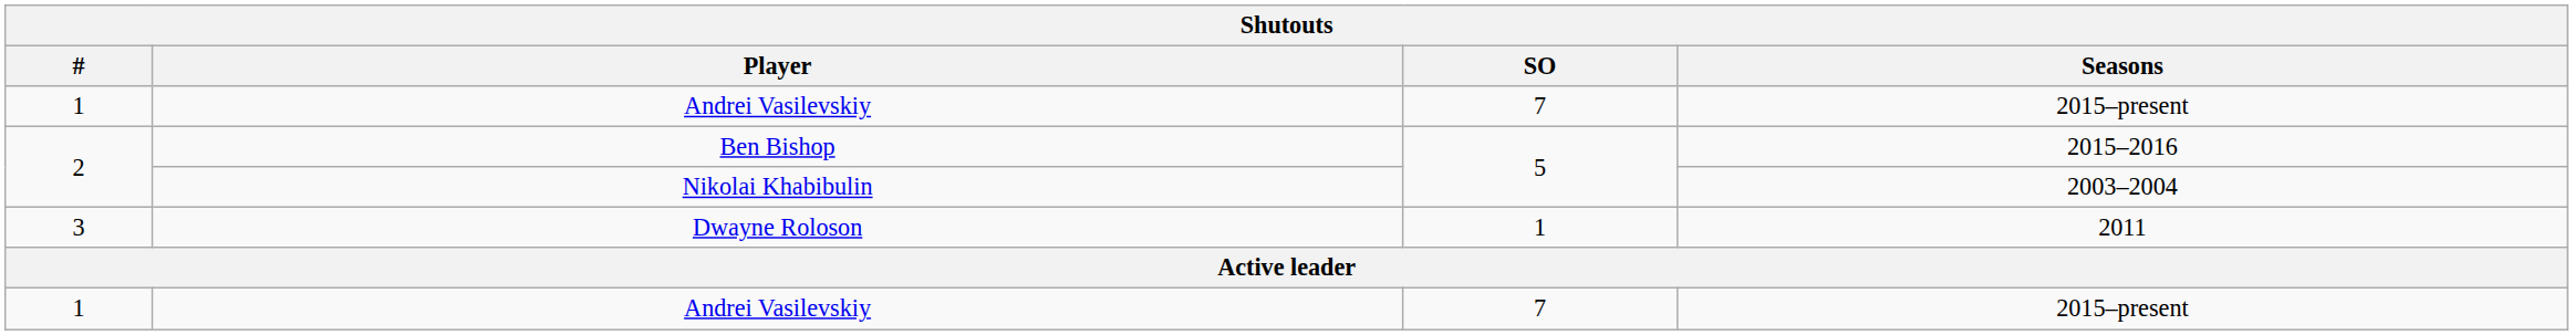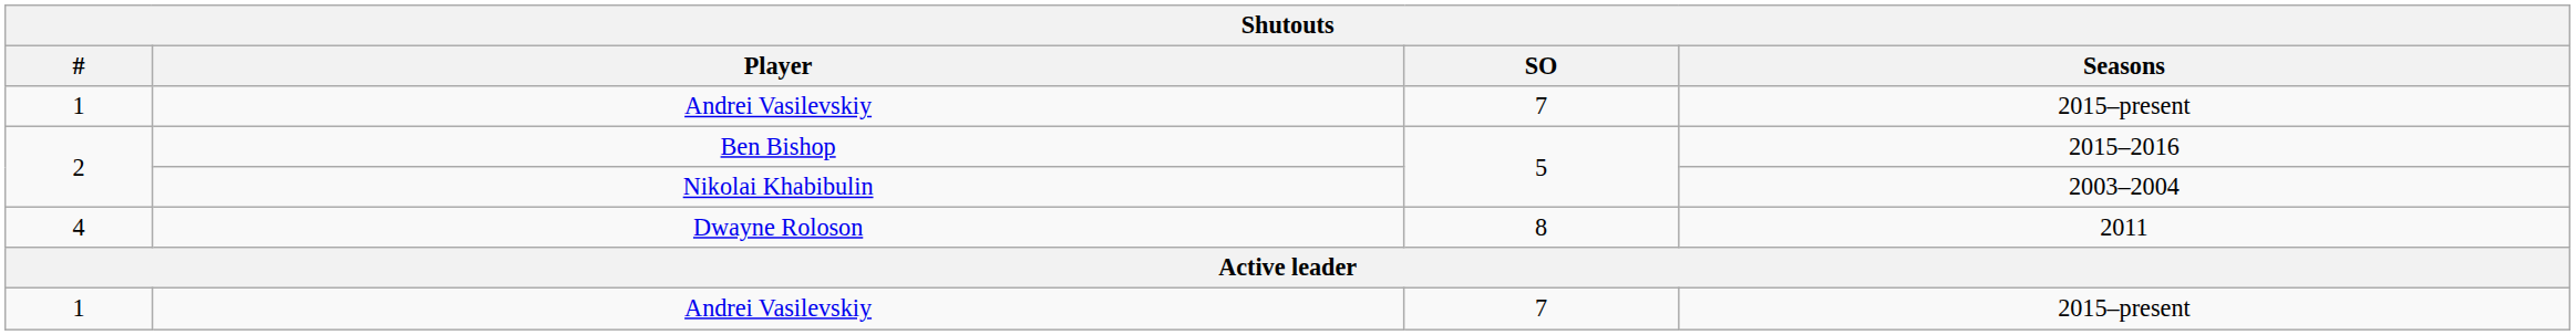Dwayne Roloson | #: 3 -> 4
Dwayne Roloson | SO: 1 -> 8
